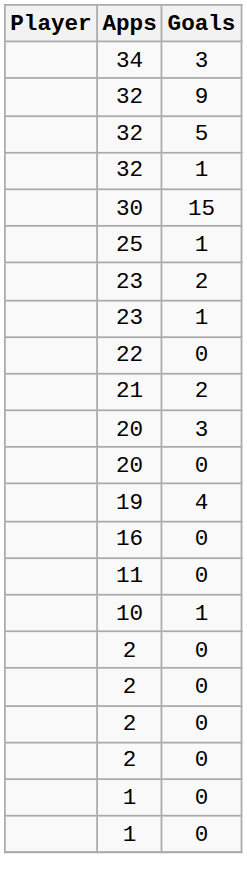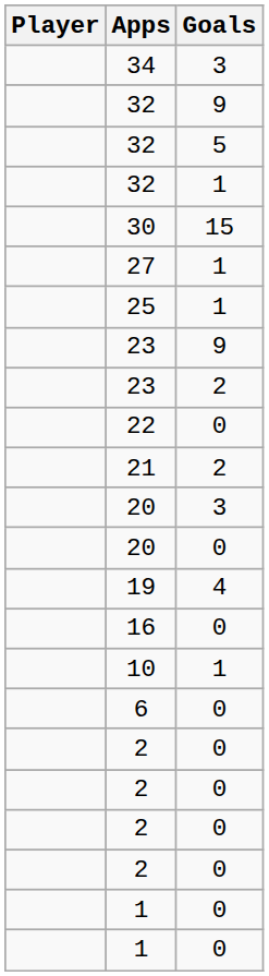+ row: 27 | 1
+ row: 23 | 9
- row: 23 | 1
- row: 11 | 0
+ row: 6 | 0
